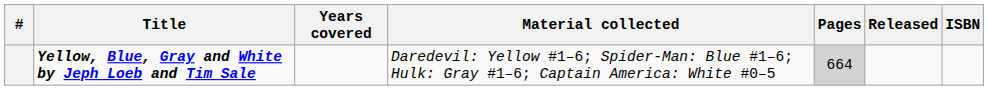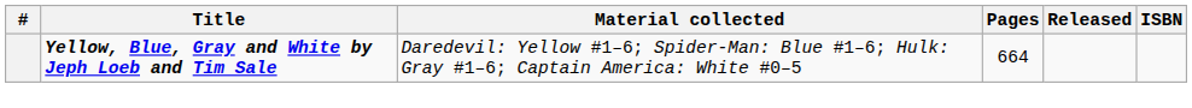- column: Years covered
Yellow, Blue, Gray and White by Jeph Loeb and Tim Sale | Pages: lightgrey background -> no background
